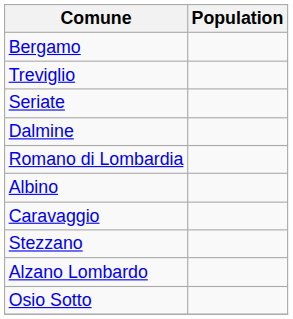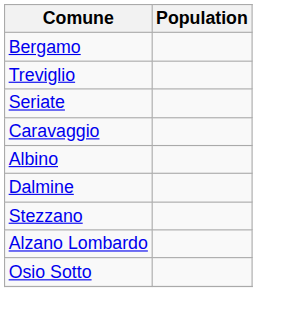rows swapped: Dalmine <-> Caravaggio
- row: Romano di Lombardia
